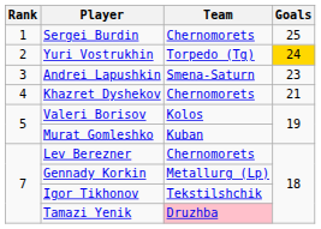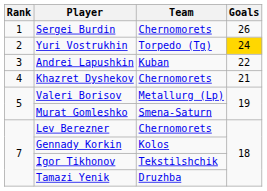Sergei Burdin | Goals: 25 -> 26
Andrei Lapushkin | Team: Smena-Saturn -> Kuban
Andrei Lapushkin | Goals: 23 -> 22
Valeri Borisov | Team: Kolos -> Metallurg (Lp)
Murat Gomleshko | Team: Kuban -> Smena-Saturn
Gennady Korkin | Team: Metallurg (Lp) -> Kolos
Tamazi Yenik | Team: pink background -> no background
